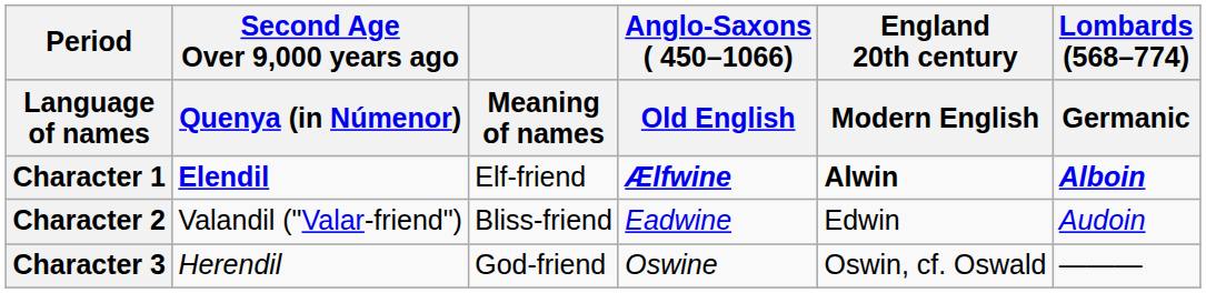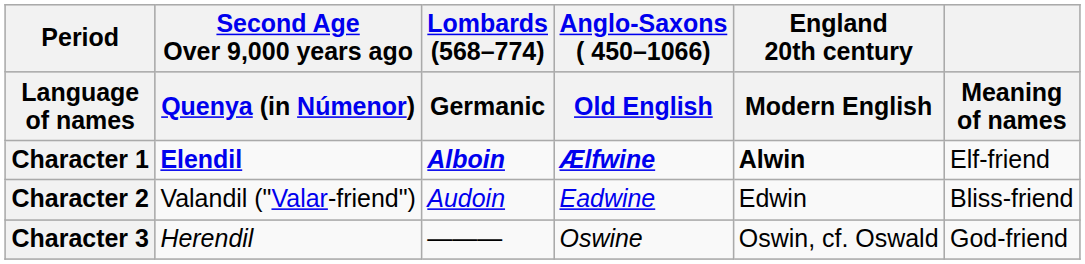columns swapped: Lombards (568–774) / Germanic <-> Meaning of names
